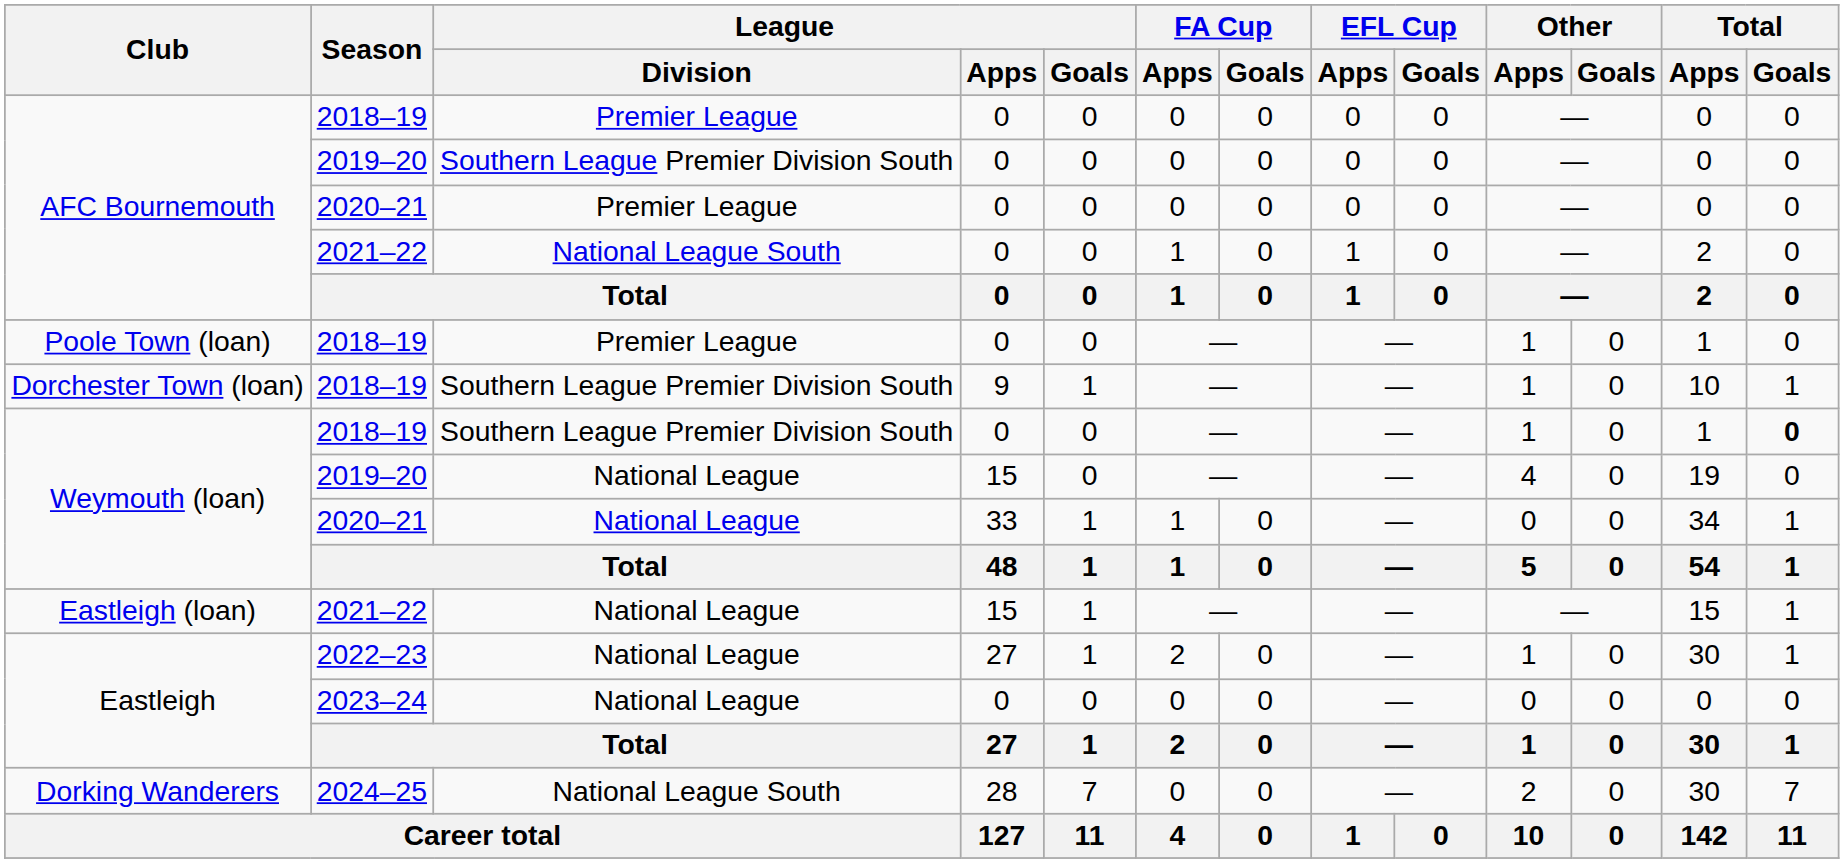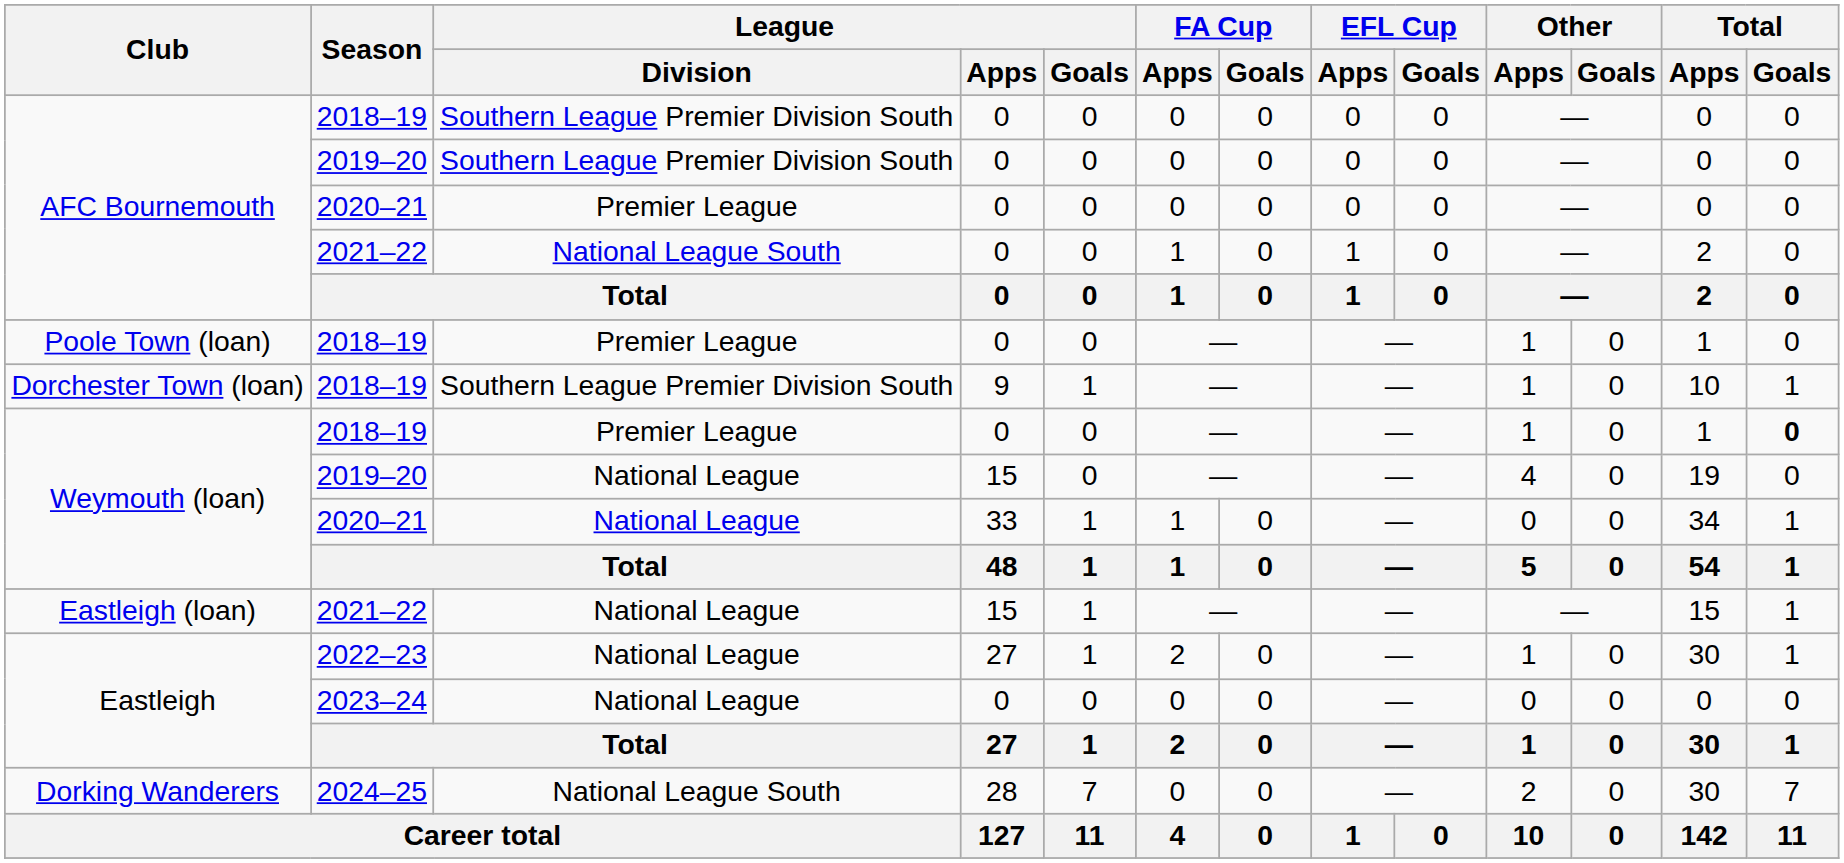AFC Bournemouth / 2018–19 | League / Division: Premier League -> Southern League Premier Division South
Weymouth (loan) / 2018–19 | League / Division: Southern League Premier Division South -> Premier League
